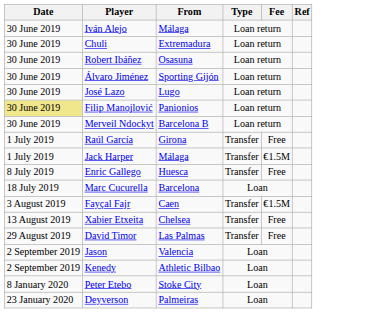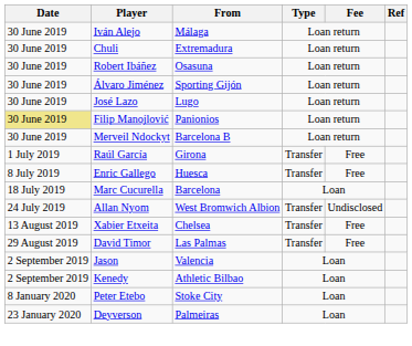- row: 1 July 2019 | Jack Harper | Málaga | Transfer | €1.5M
+ row: 24 July 2019 | Allan Nyom | West Bromwich Albion | Transfer | Undisclosed
- row: 3 August 2019 | Fayçal Fajr | Caen | Transfer | €1.5M
